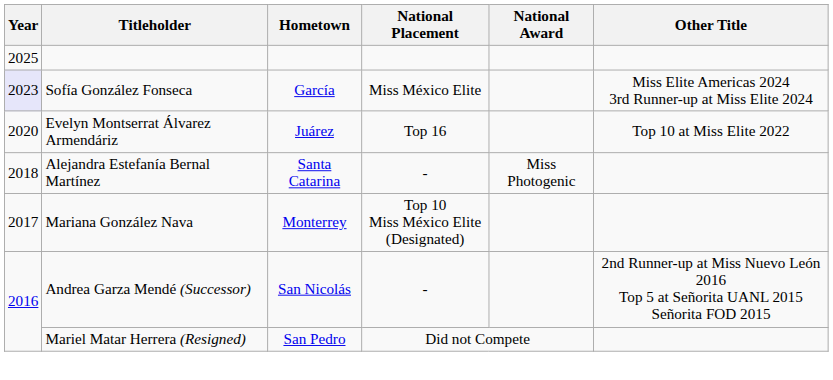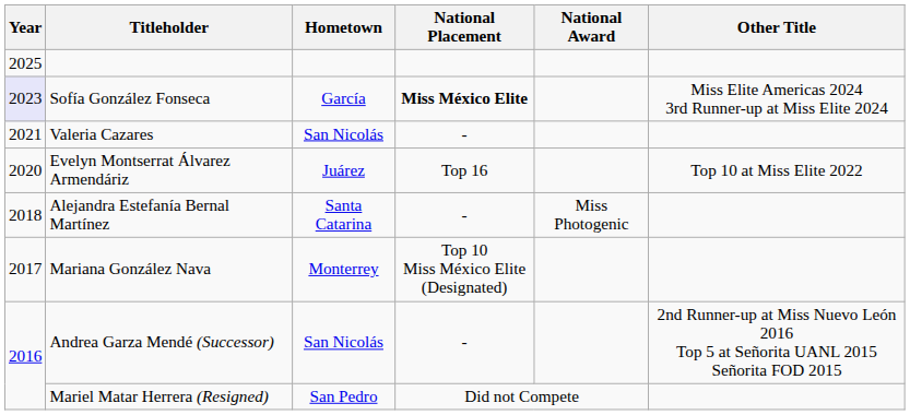Sofía González Fonseca | National Placement: normal -> bold
+ row: 2021 | Valeria Cazares | San Nicolás | -
